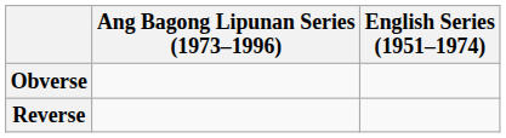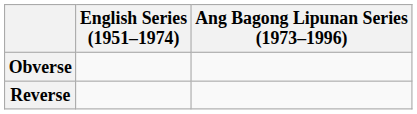columns swapped: English Series (1951–1974) <-> Ang Bagong Lipunan Series (1973–1996)
